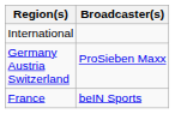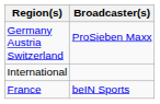rows swapped: International <-> Germany Austria Switzerland
